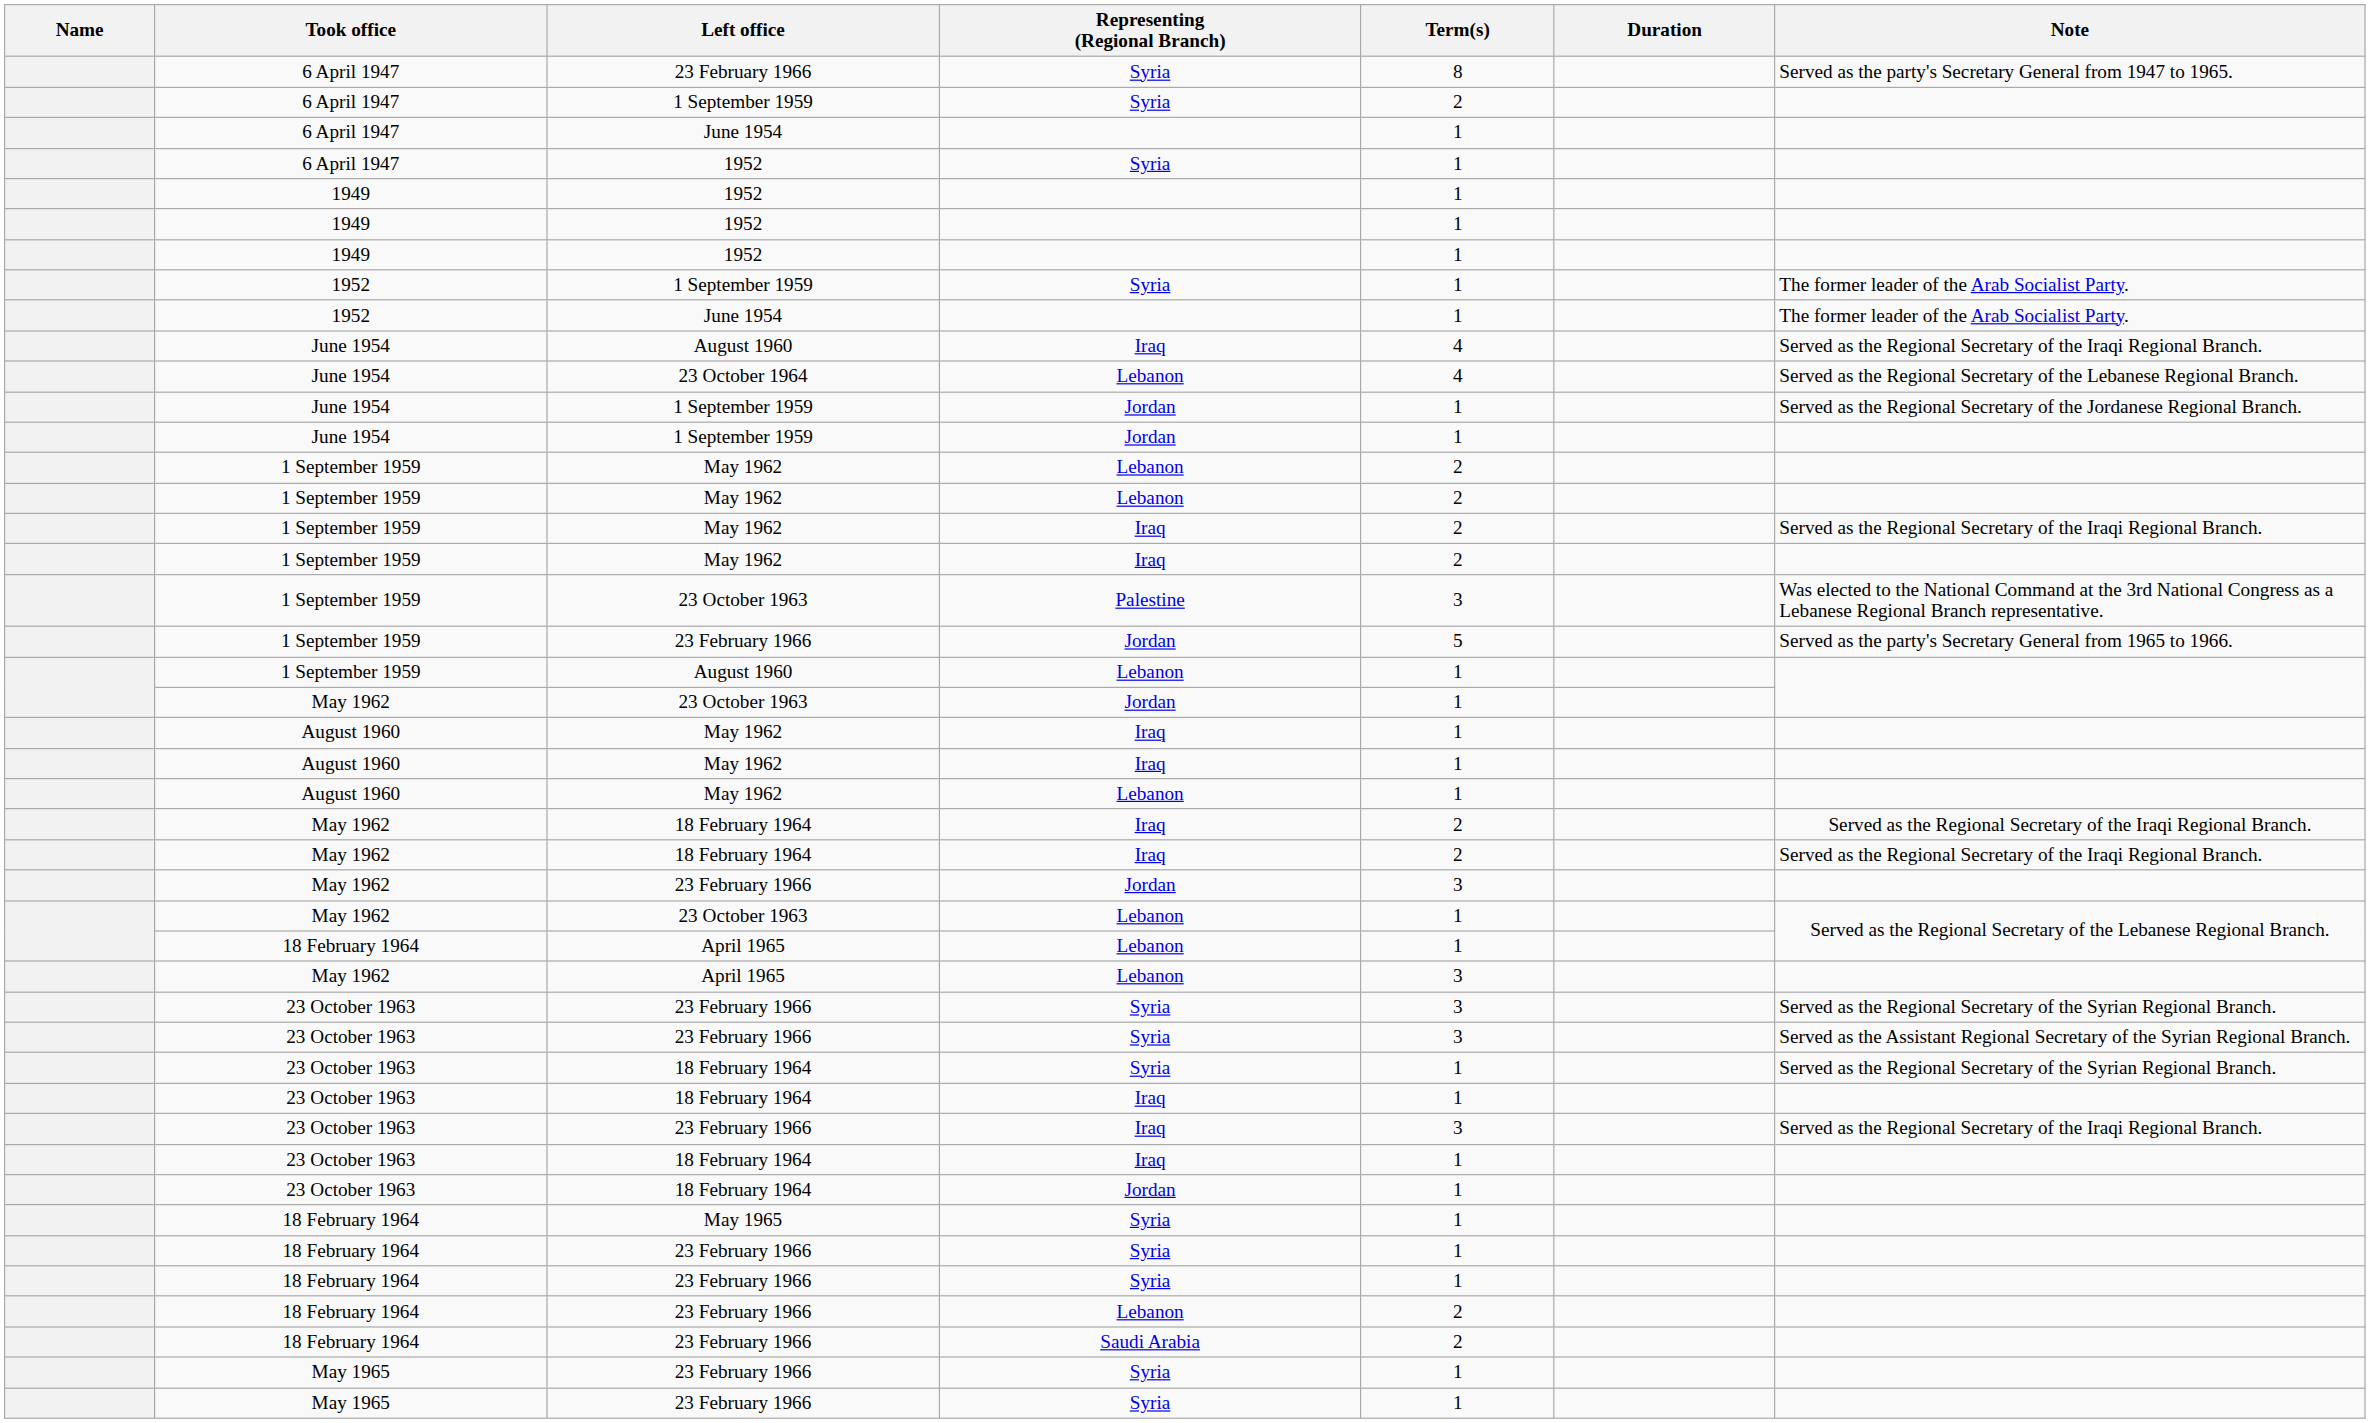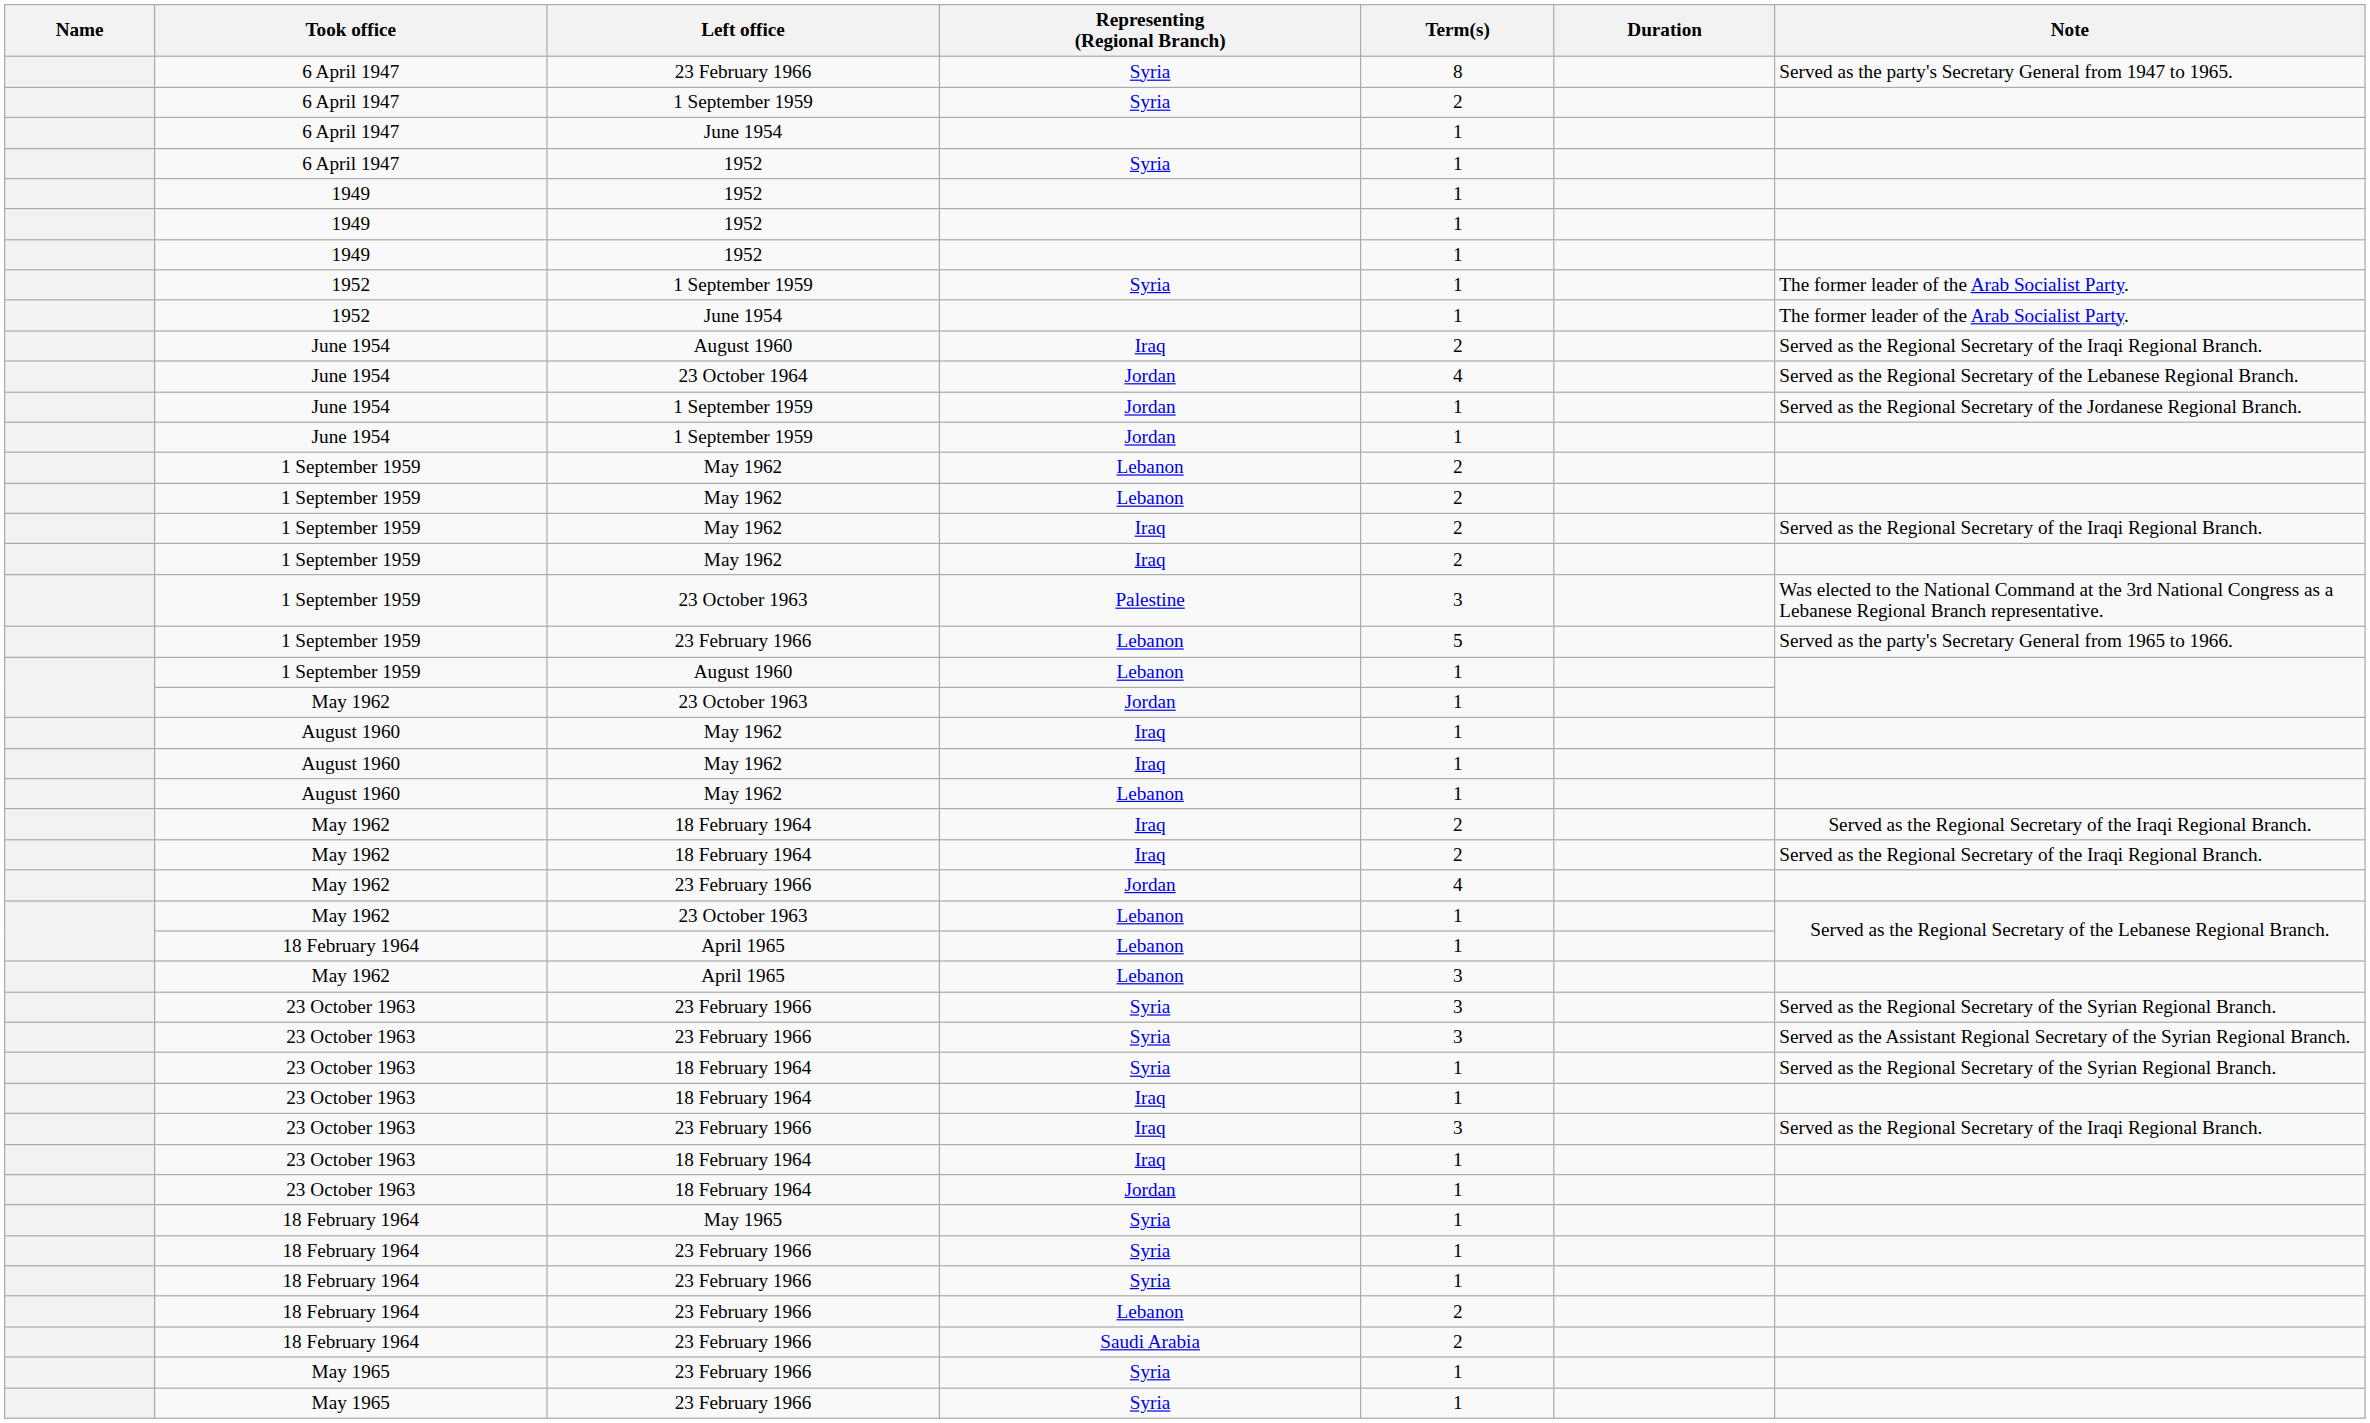June 1954 / August 1960 | Term(s): 4 -> 2
23 October 1964 | Representing (Regional Branch): Lebanon -> Jordan
1 September 1959 / 23 February 1966 | Representing (Regional Branch): Jordan -> Lebanon
May 1962 / 23 February 1966 | Term(s): 3 -> 4
